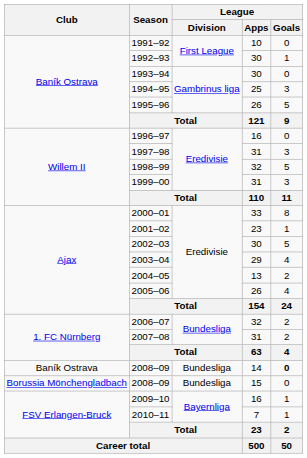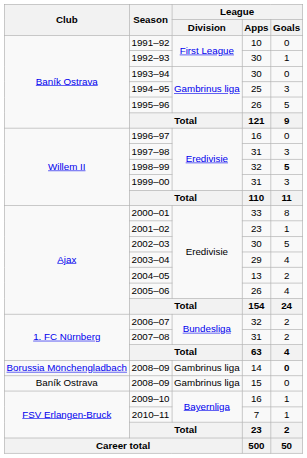1998–99 | League / Goals: normal -> bold
2008–09 / 14 | Club: Baník Ostrava -> Borussia Mönchengladbach
2008–09 / 14 | League / Division: Bundesliga -> Gambrinus liga
2008–09 / 15 | Club: Borussia Mönchengladbach -> Baník Ostrava
2008–09 / 15 | League / Division: Bundesliga -> Gambrinus liga
